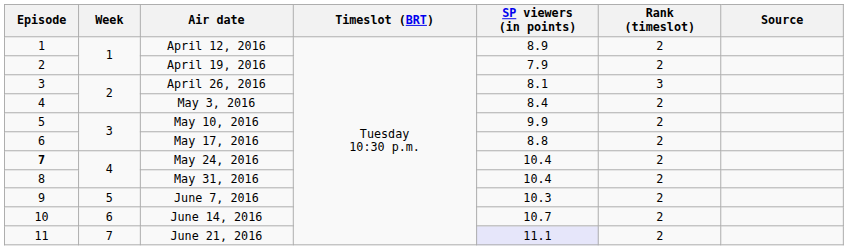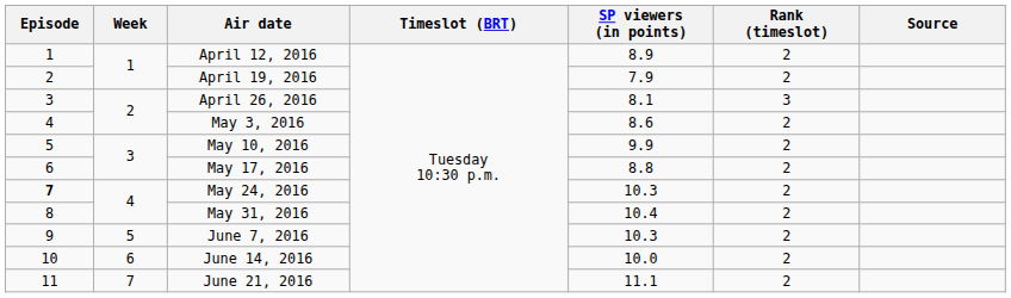May 3, 2016 | SP viewers (in points): 8.4 -> 8.6
May 24, 2016 | SP viewers (in points): 10.4 -> 10.3
June 14, 2016 | SP viewers (in points): 10.7 -> 10.0
June 21, 2016 | SP viewers (in points): lavender background -> no background
